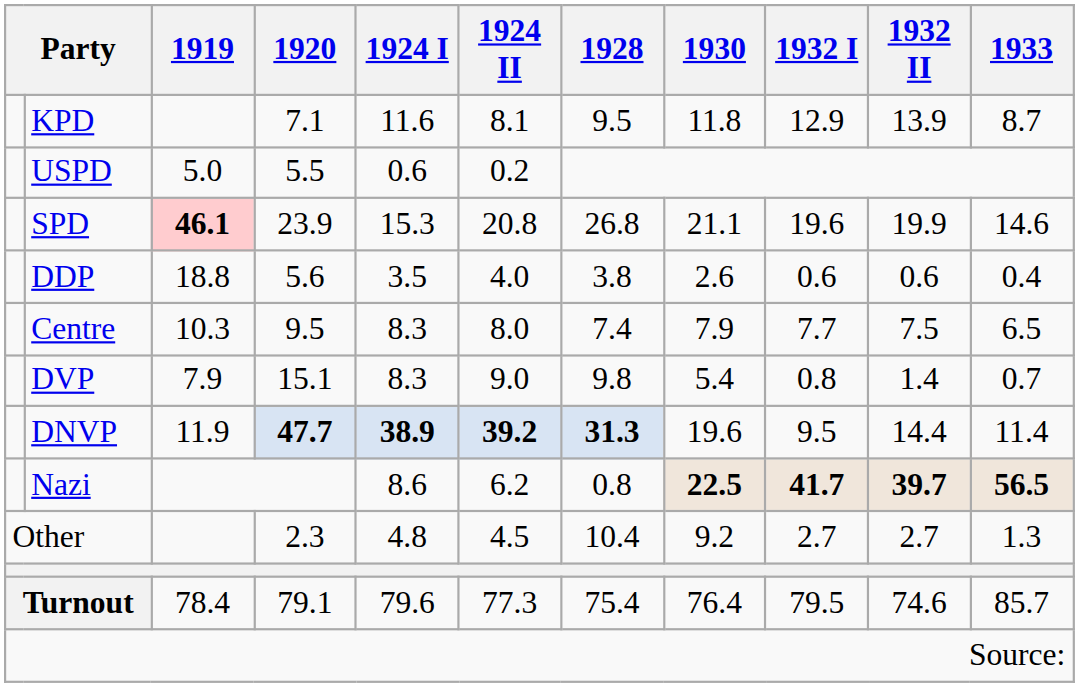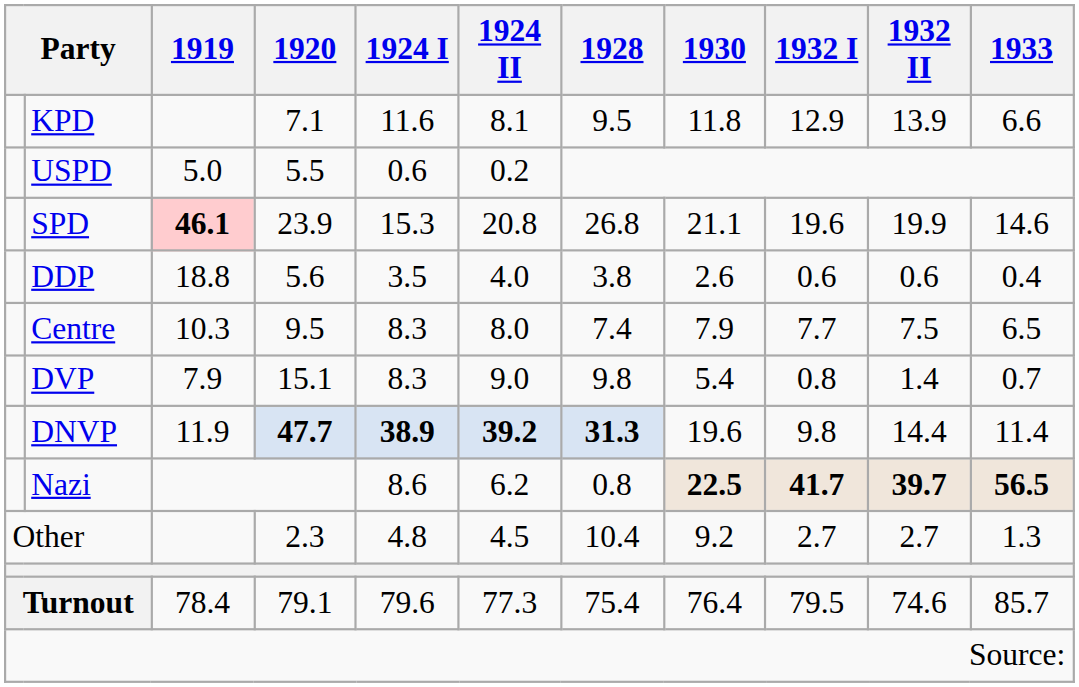KPD | 1933: 8.7 -> 6.6
DNVP | 1932 I: 9.5 -> 9.8
